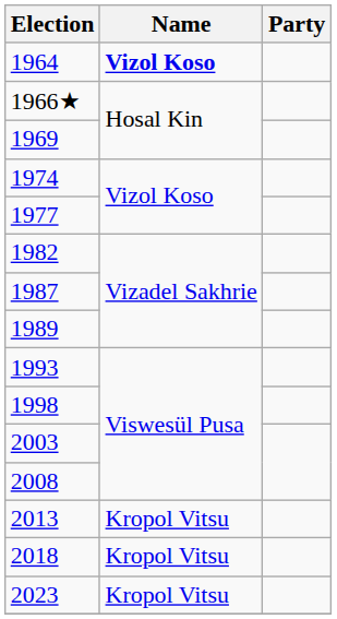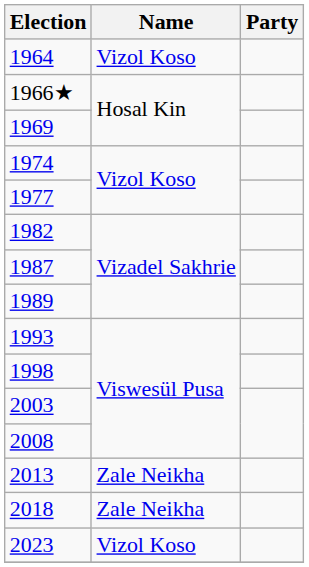1964 | Name: bold -> normal
2013 | Name: Kropol Vitsu -> Zale Neikha
2018 | Name: Kropol Vitsu -> Zale Neikha
2023 | Name: Kropol Vitsu -> Vizol Koso
